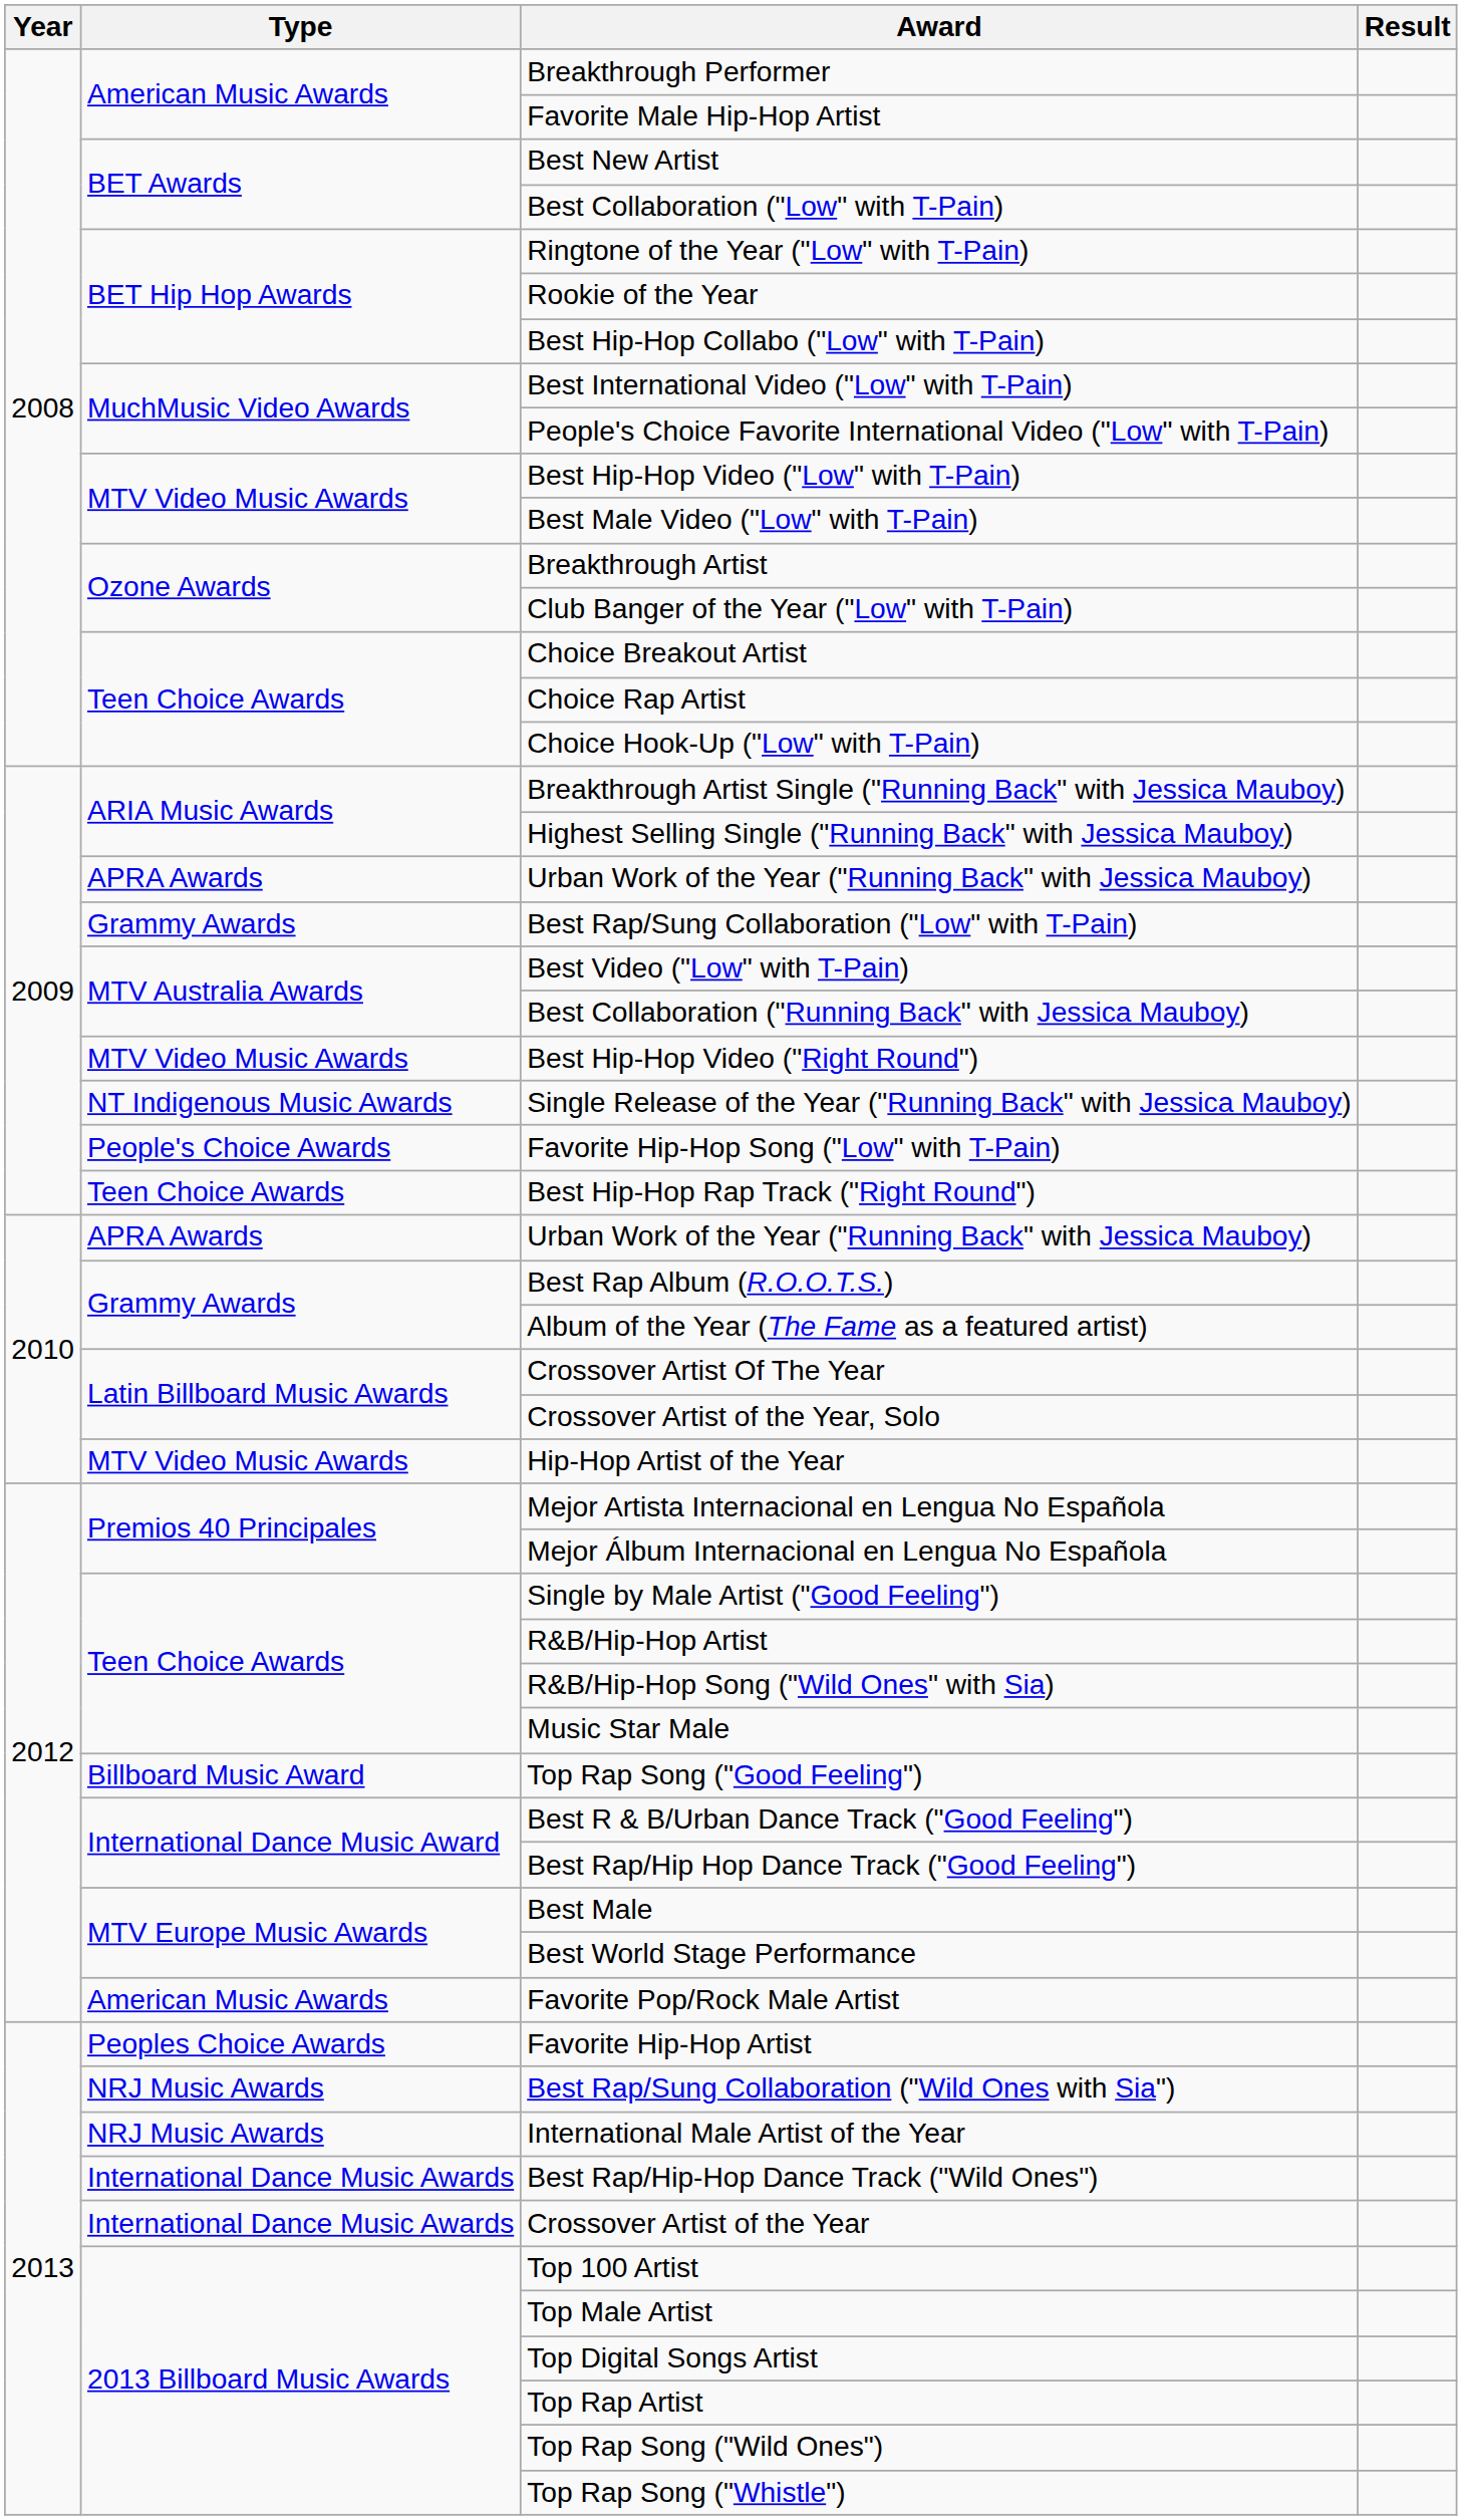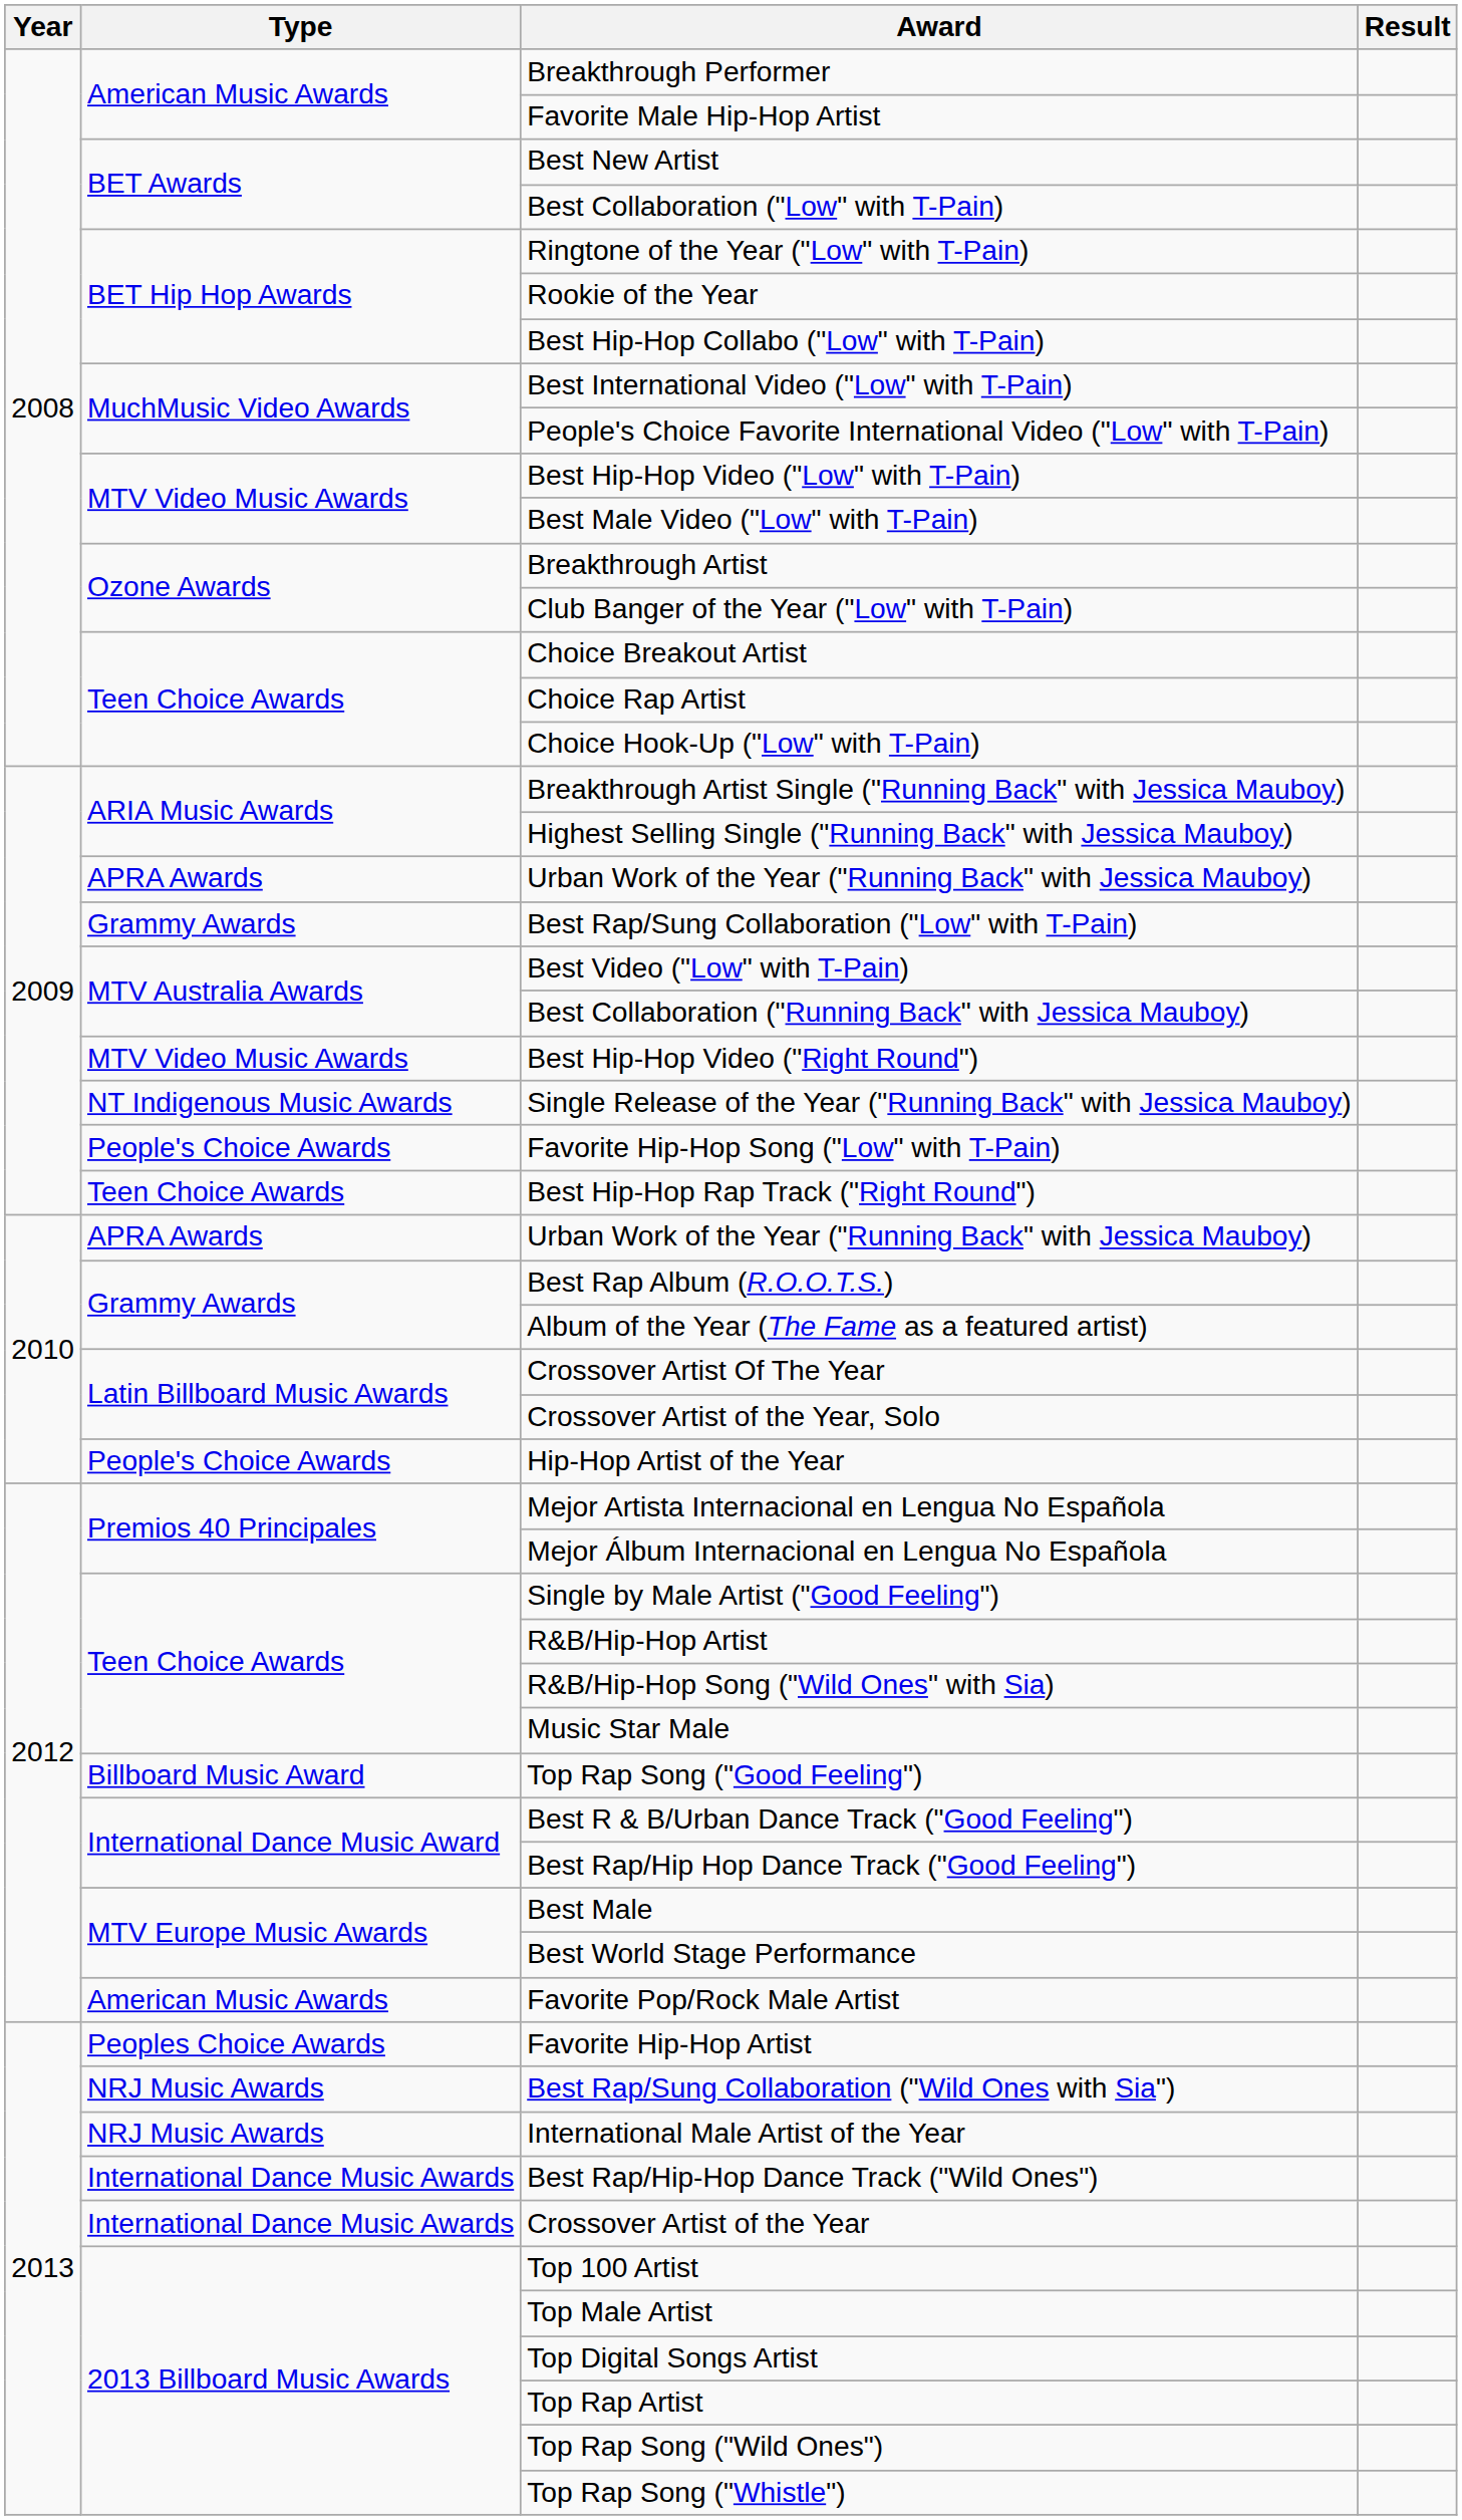Hip-Hop Artist of the Year | Type: MTV Video Music Awards -> People's Choice Awards
